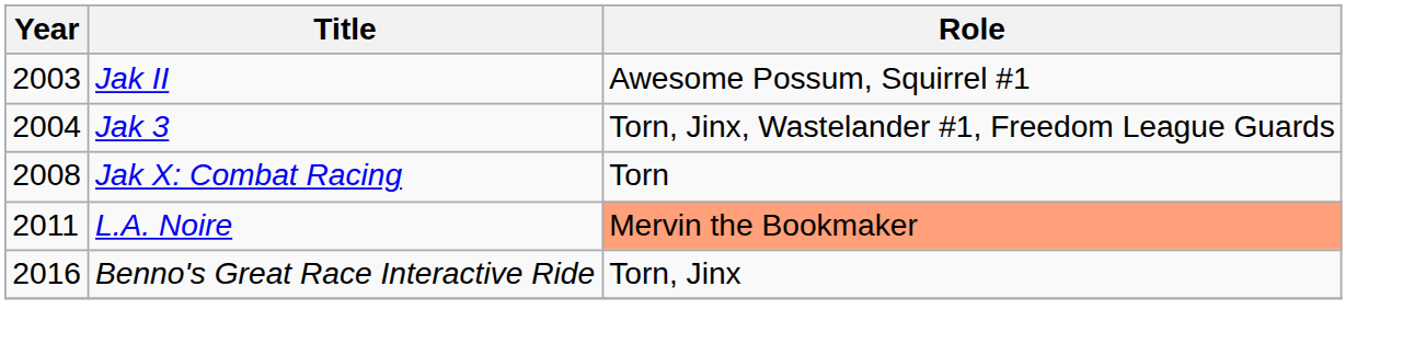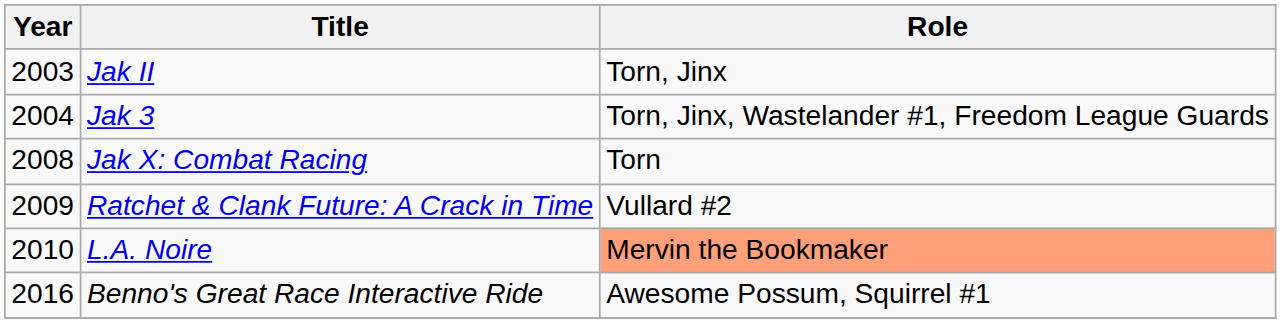Jak II | Role: Awesome Possum, Squirrel #1 -> Torn, Jinx
+ row: 2009 | Ratchet & Clank Future: A Crack in Time | Vullard #2
L.A. Noire | Year: 2011 -> 2010
Benno's Great Race Interactive Ride | Role: Torn, Jinx -> Awesome Possum, Squirrel #1
